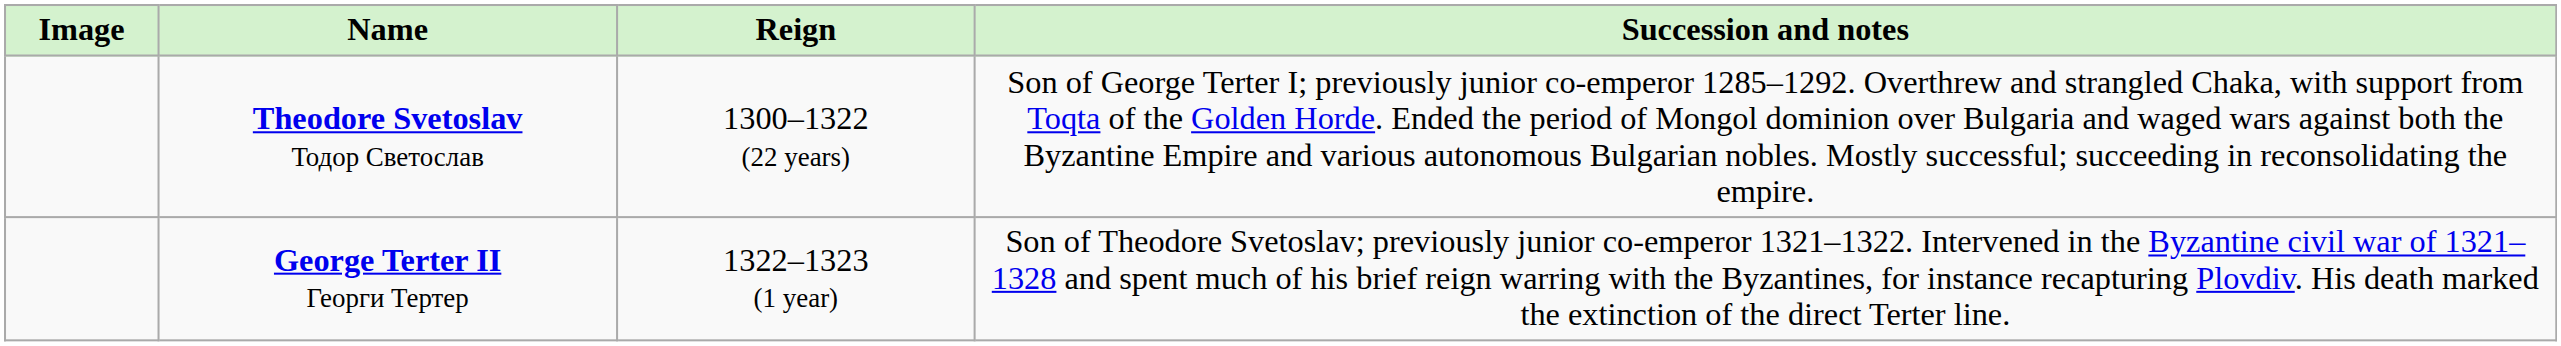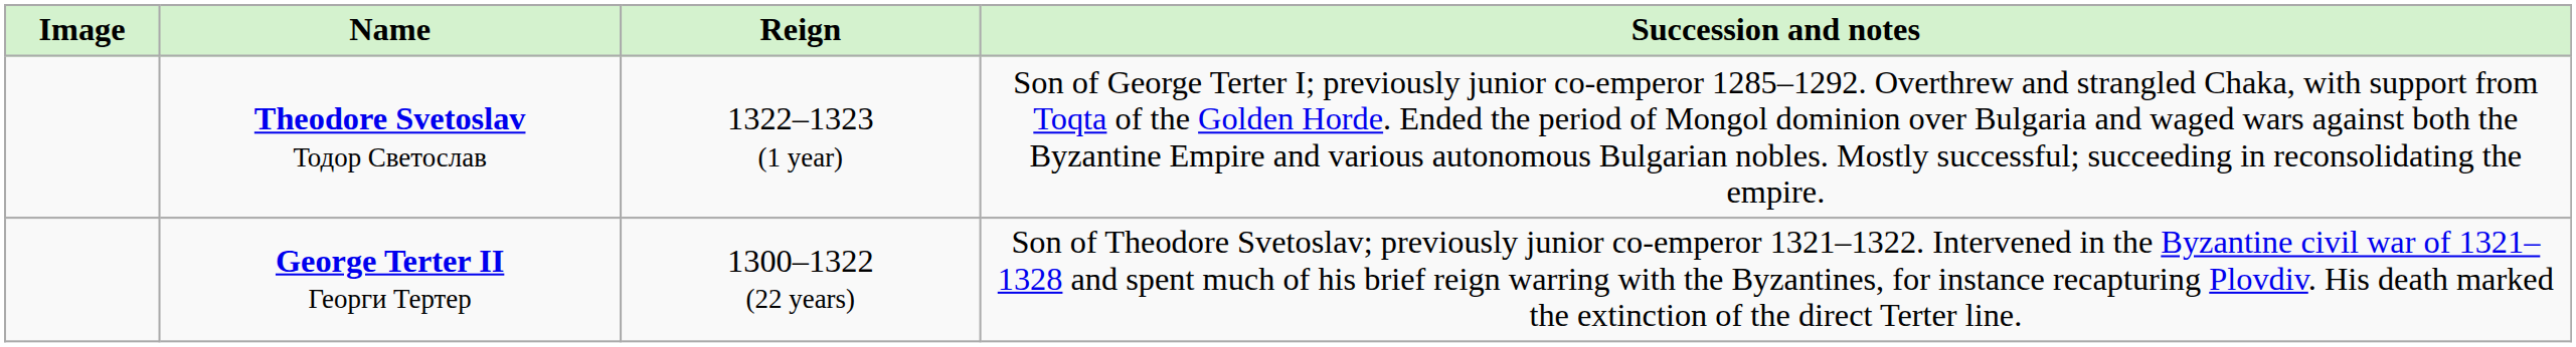Theodore Svetoslav Тодор Светослав | Reign: 1300–1322 (22 years) -> 1322–1323 (1 year)
George Terter II Георги Тертер | Reign: 1322–1323 (1 year) -> 1300–1322 (22 years)
